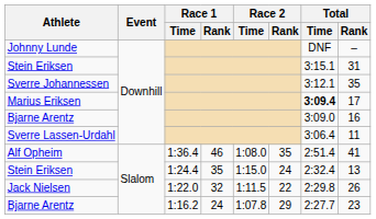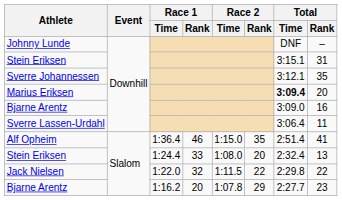Marius Eriksen | Total / Rank: 17 -> 20
Alf Opheim | Race 2 / Time: 1:08.0 -> 1:15.0
Stein Eriksen / 1:24.4 | Race 1 / Rank: 35 -> 33
Stein Eriksen / 1:24.4 | Race 2 / Time: 1:15.0 -> 1:08.0
Stein Eriksen / 1:24.4 | Race 2 / Rank: 24 -> 20
Jack Nielsen | Total / Rank: 26 -> 22
Bjarne Arentz / 1:16.2 | Race 1 / Rank: 24 -> 20
